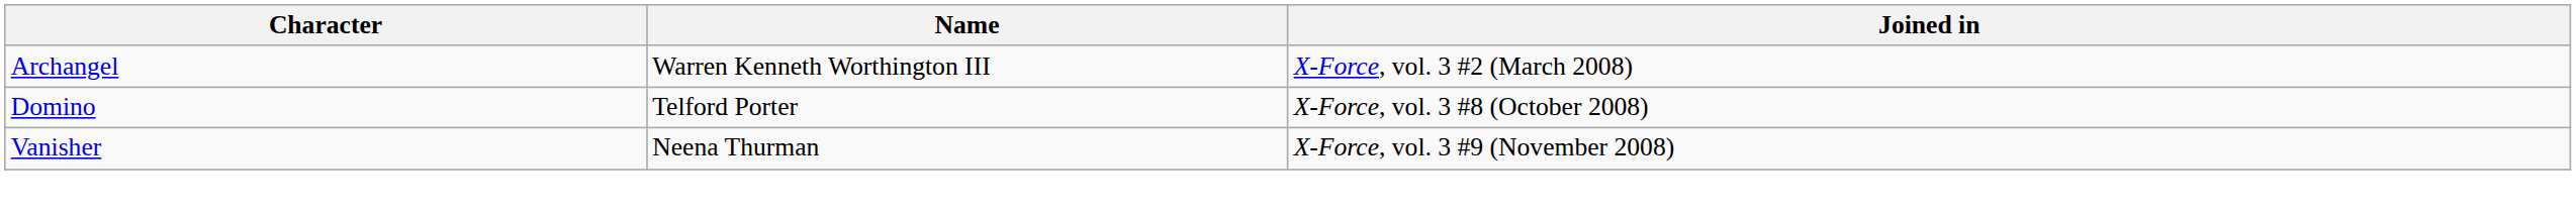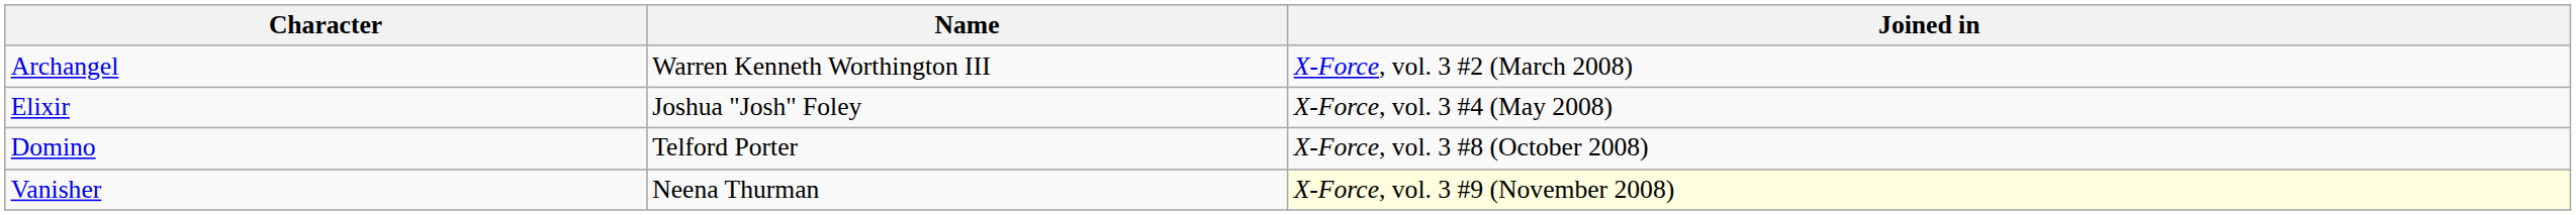+ row: Elixir | Joshua "Josh" Foley | X-Force, vol. 3 #4 (May 2008)
Vanisher | Joined in: no background -> lightyellow background
